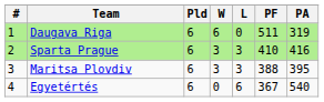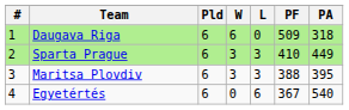Daugava Riga | PF: 511 -> 509
Daugava Riga | PA: 319 -> 318
Sparta Prague | PA: 416 -> 449
